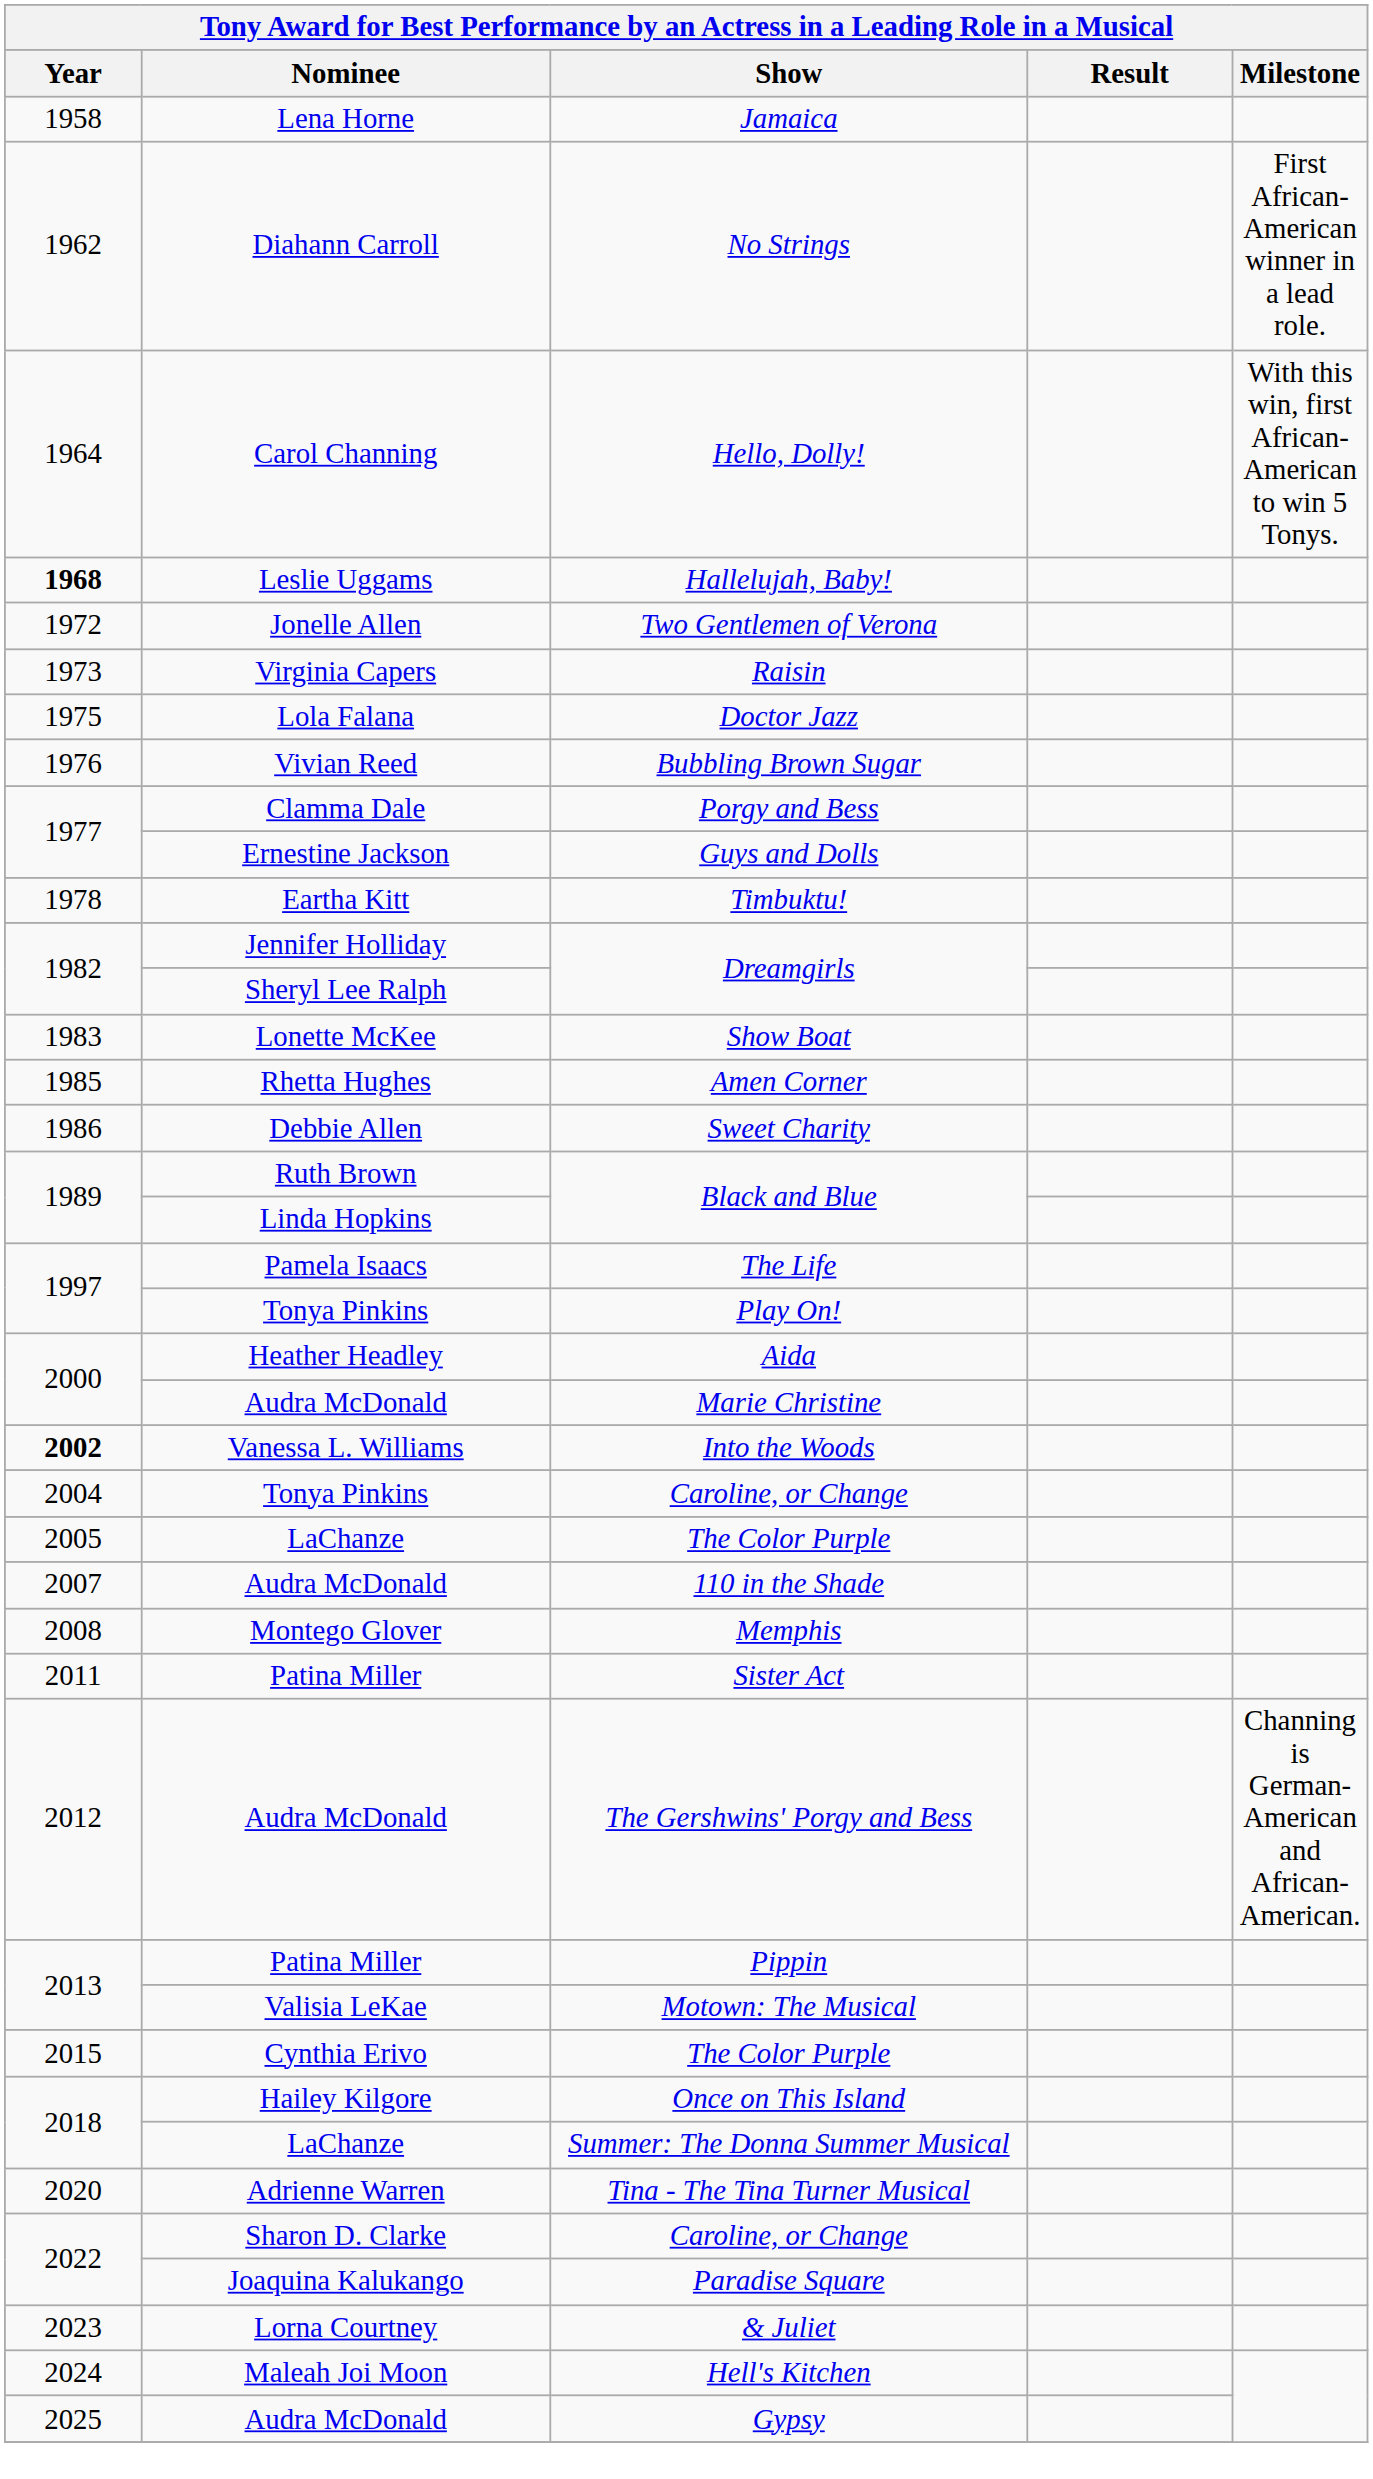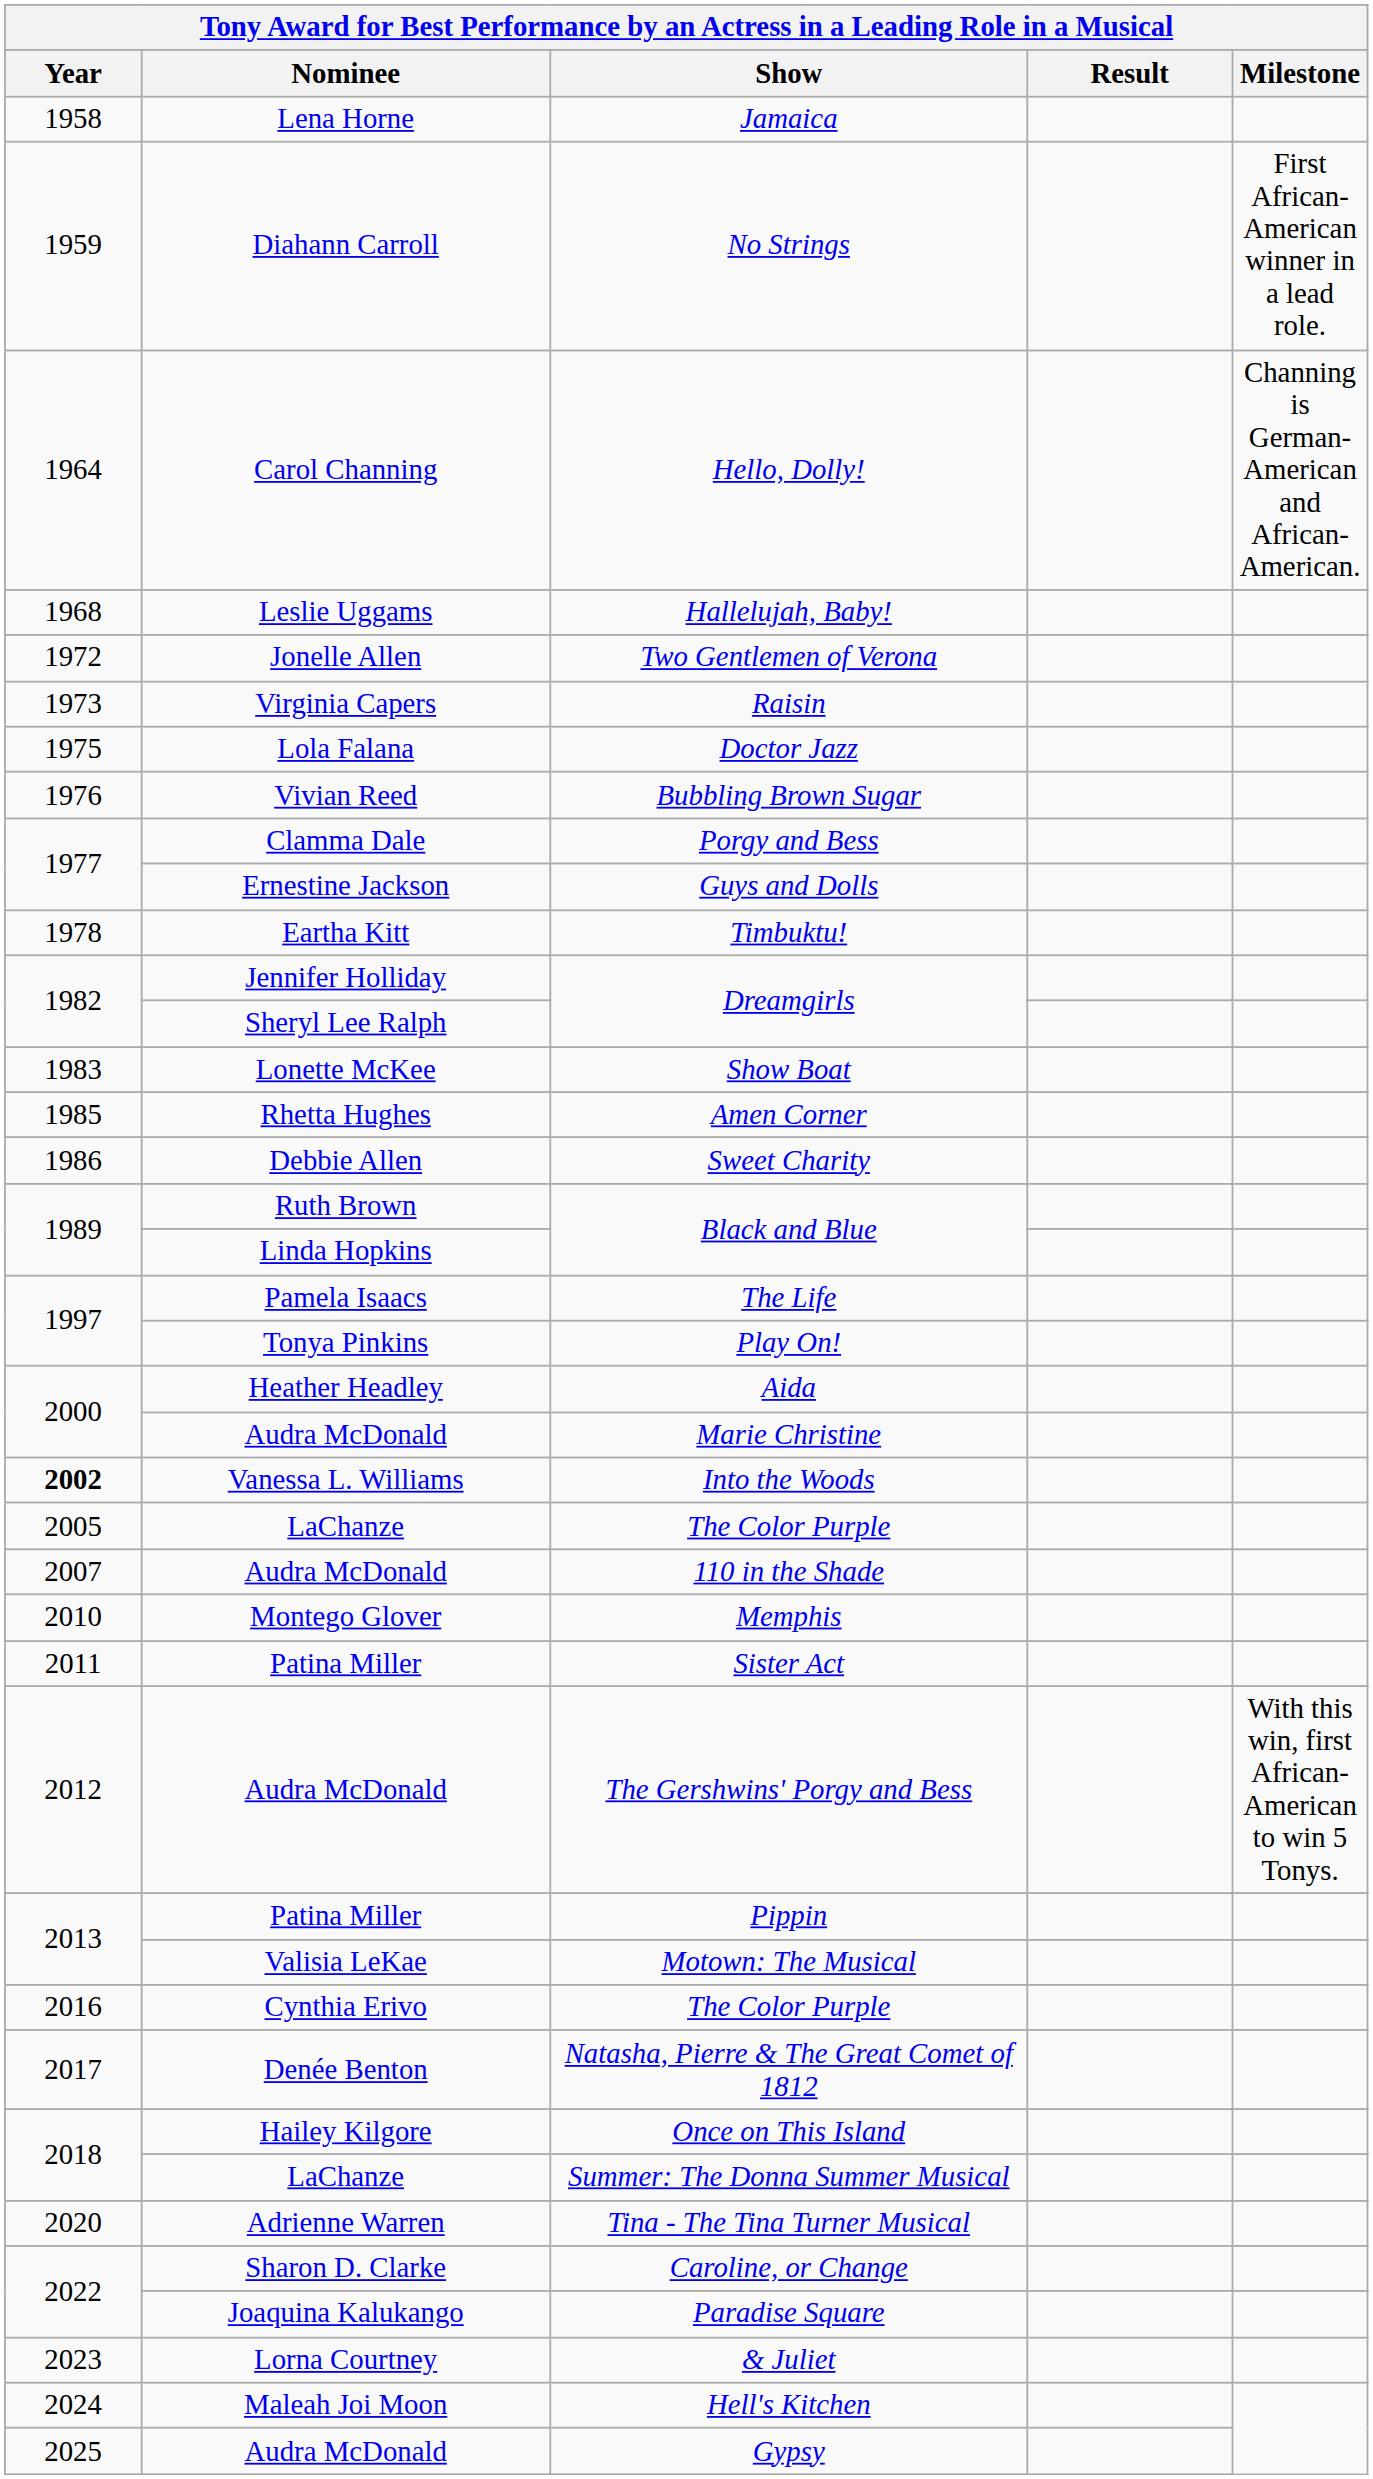No Strings | Year: 1962 -> 1959
Hello, Dolly! | Milestone: With this win, first African-American to win 5 Tonys. -> Channing is German-American and African-American.
Hallelujah, Baby! | Year: bold -> normal
- row: 2004 | Tonya Pinkins | Caroline, or Change
Memphis | Year: 2008 -> 2010
The Gershwins' Porgy and Bess | Milestone: Channing is German-American and African-American. -> With this win, first African-American to win 5 Tonys.
Cynthia Erivo / The Color Purple | Year: 2015 -> 2016
+ row: 2017 | Denée Benton | Natasha, Pierre & The Great Comet of 1812
